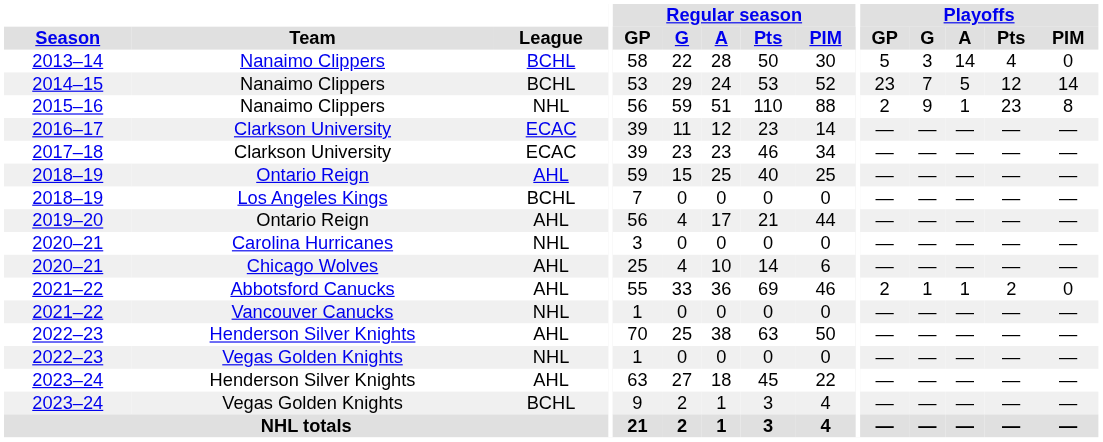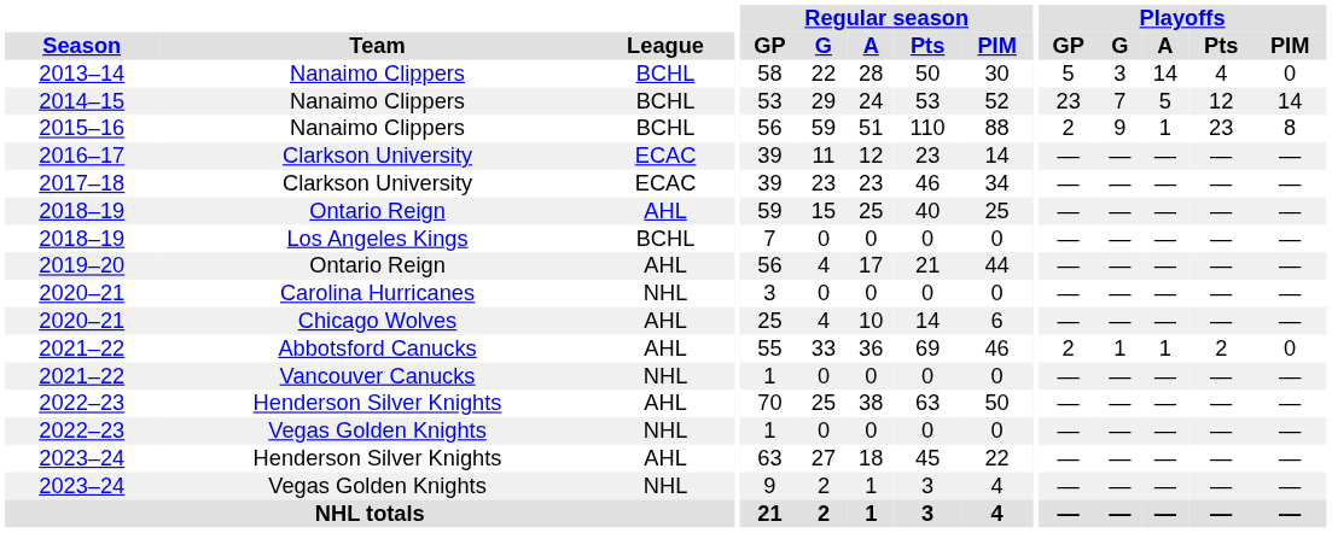2015–16 | League: NHL -> BCHL
2023–24 / Vegas Golden Knights | League: BCHL -> NHL
